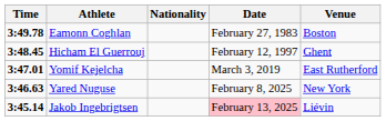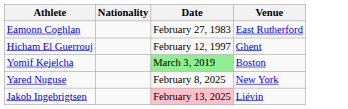- column: Time | 3:49.78 | 3:48.45 | 3:47.01 | 3:46.63 | 3:45.14
Eamonn Coghlan | Venue: Boston -> East Rutherford
Yomif Kejelcha | Date: no background -> lightgreen background
Yomif Kejelcha | Venue: East Rutherford -> Boston
